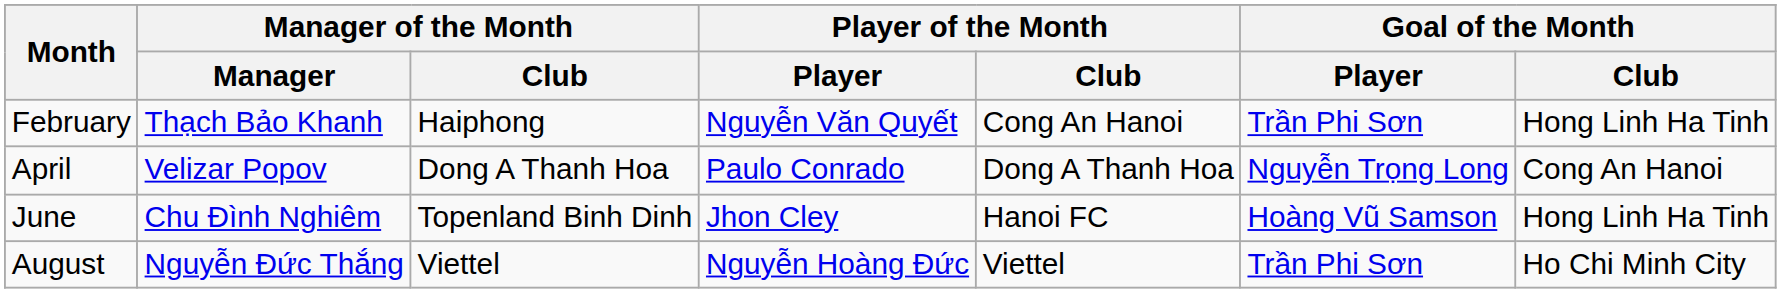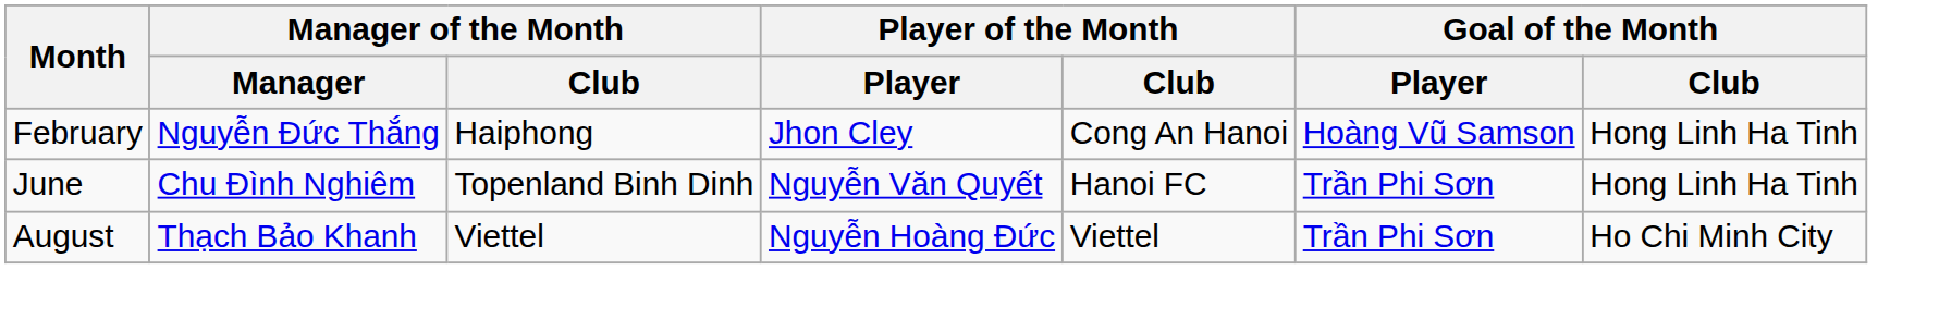February | Manager of the Month / Manager: Thạch Bảo Khanh -> Nguyễn Đức Thắng
February | Player of the Month / Player: Nguyễn Văn Quyết -> Jhon Cley
February | Goal of the Month / Player: Trần Phi Sơn -> Hoàng Vũ Samson
- row: April | Velizar Popov | Dong A Thanh Hoa | Paulo Conrado | Dong A Thanh Hoa | Nguyễn Trọng Long | Cong An Hanoi
June | Player of the Month / Player: Jhon Cley -> Nguyễn Văn Quyết
June | Goal of the Month / Player: Hoàng Vũ Samson -> Trần Phi Sơn
August | Manager of the Month / Manager: Nguyễn Đức Thắng -> Thạch Bảo Khanh
